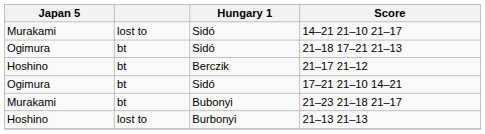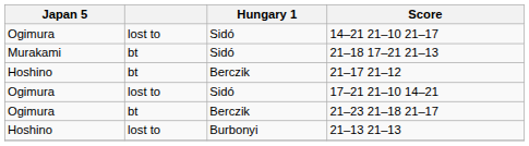14–21 21–10 21–17 | Japan 5: Murakami -> Ogimura
21–18 17–21 21–13 | Japan 5: Ogimura -> Murakami
17–21 21–10 14–21 | column 2: bt -> lost to
21–23 21–18 21–17 | Japan 5: Murakami -> Ogimura
21–23 21–18 21–17 | Hungary 1: Bubonyi -> Berczik
